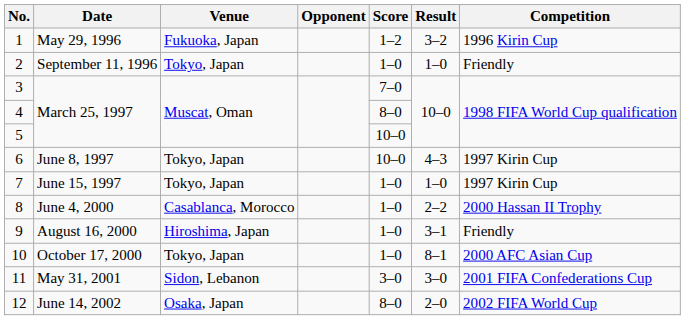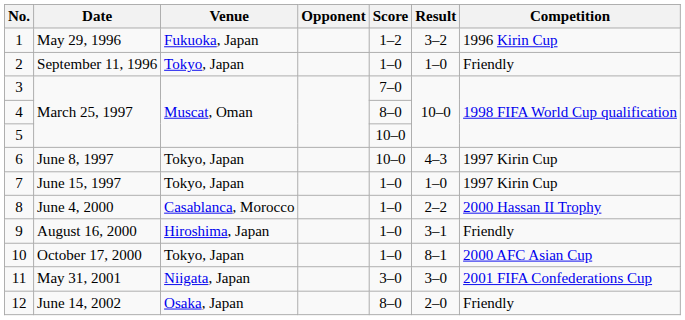11 | Venue: Sidon, Lebanon -> Niigata, Japan
12 | Competition: 2002 FIFA World Cup -> Friendly
